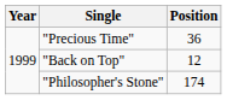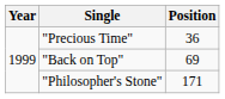"Back on Top" | Position: 12 -> 69
"Philosopher's Stone" | Position: 174 -> 171
